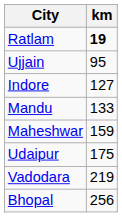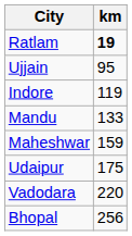Indore | km: 127 -> 119
Vadodara | km: 219 -> 220
